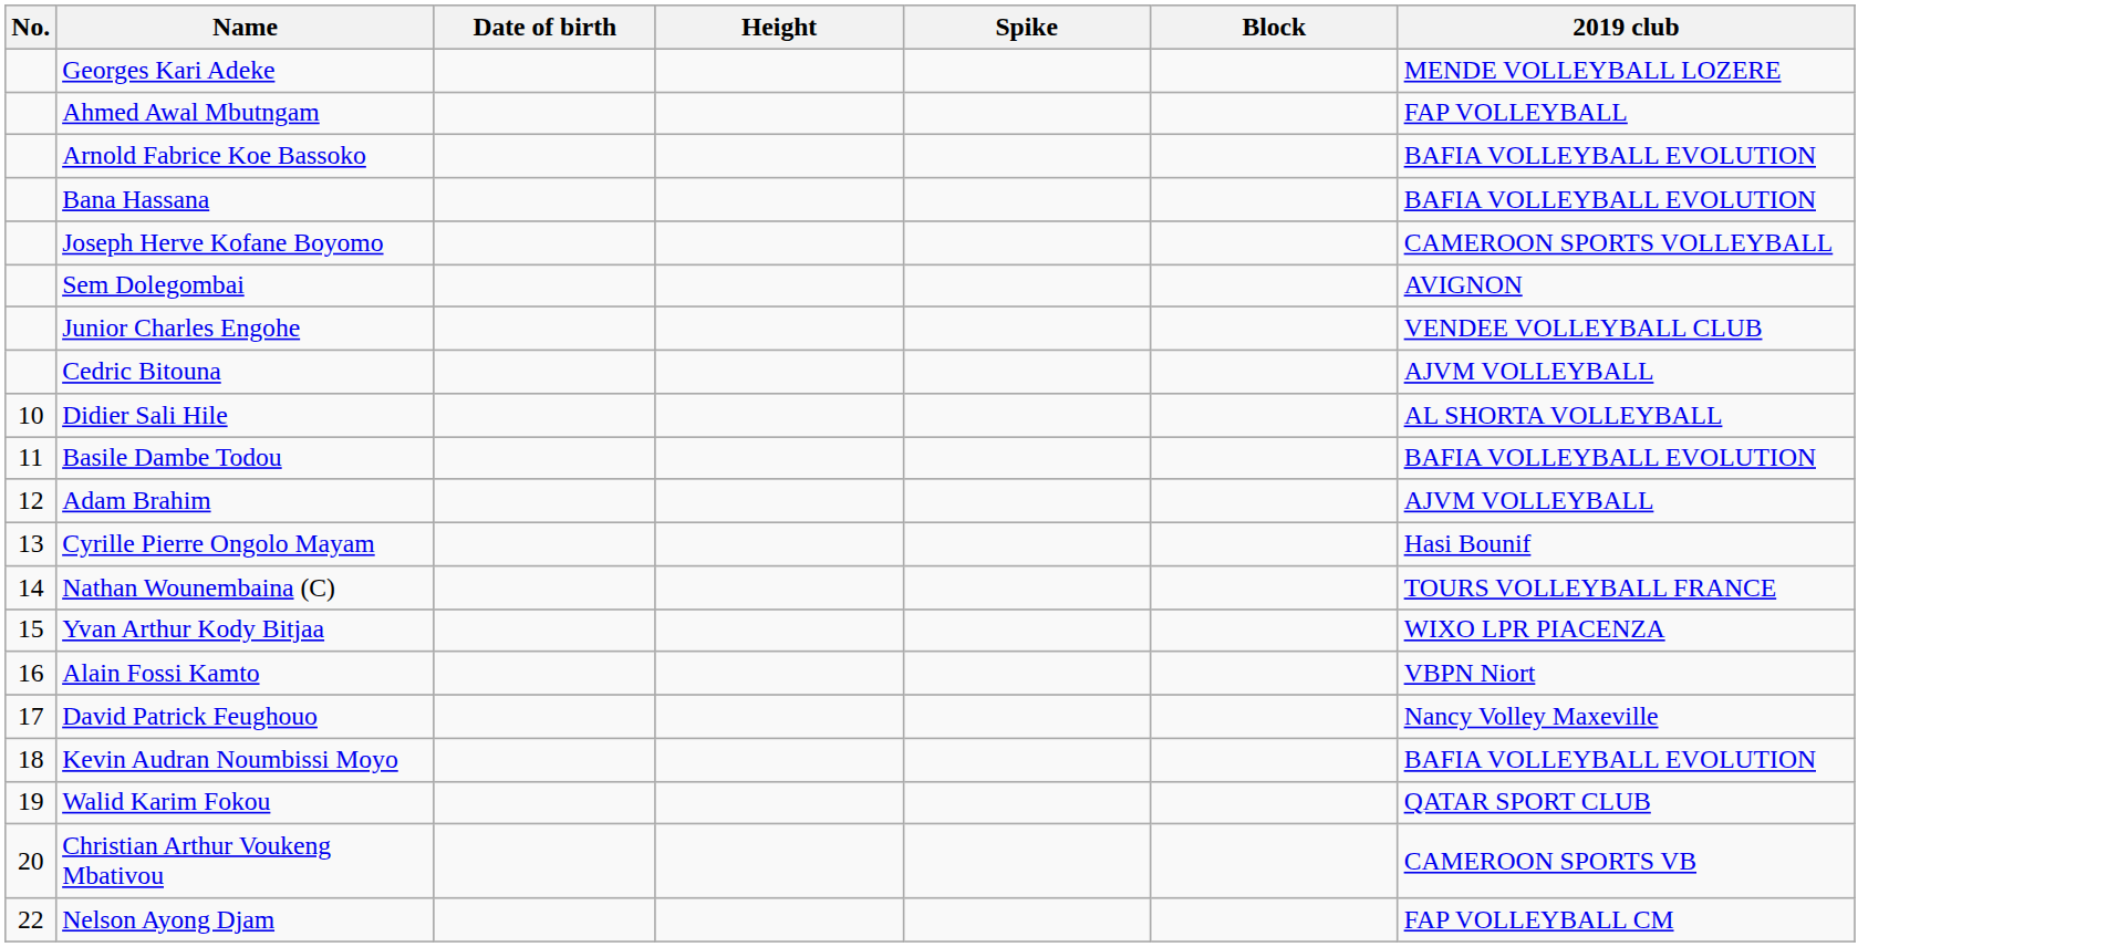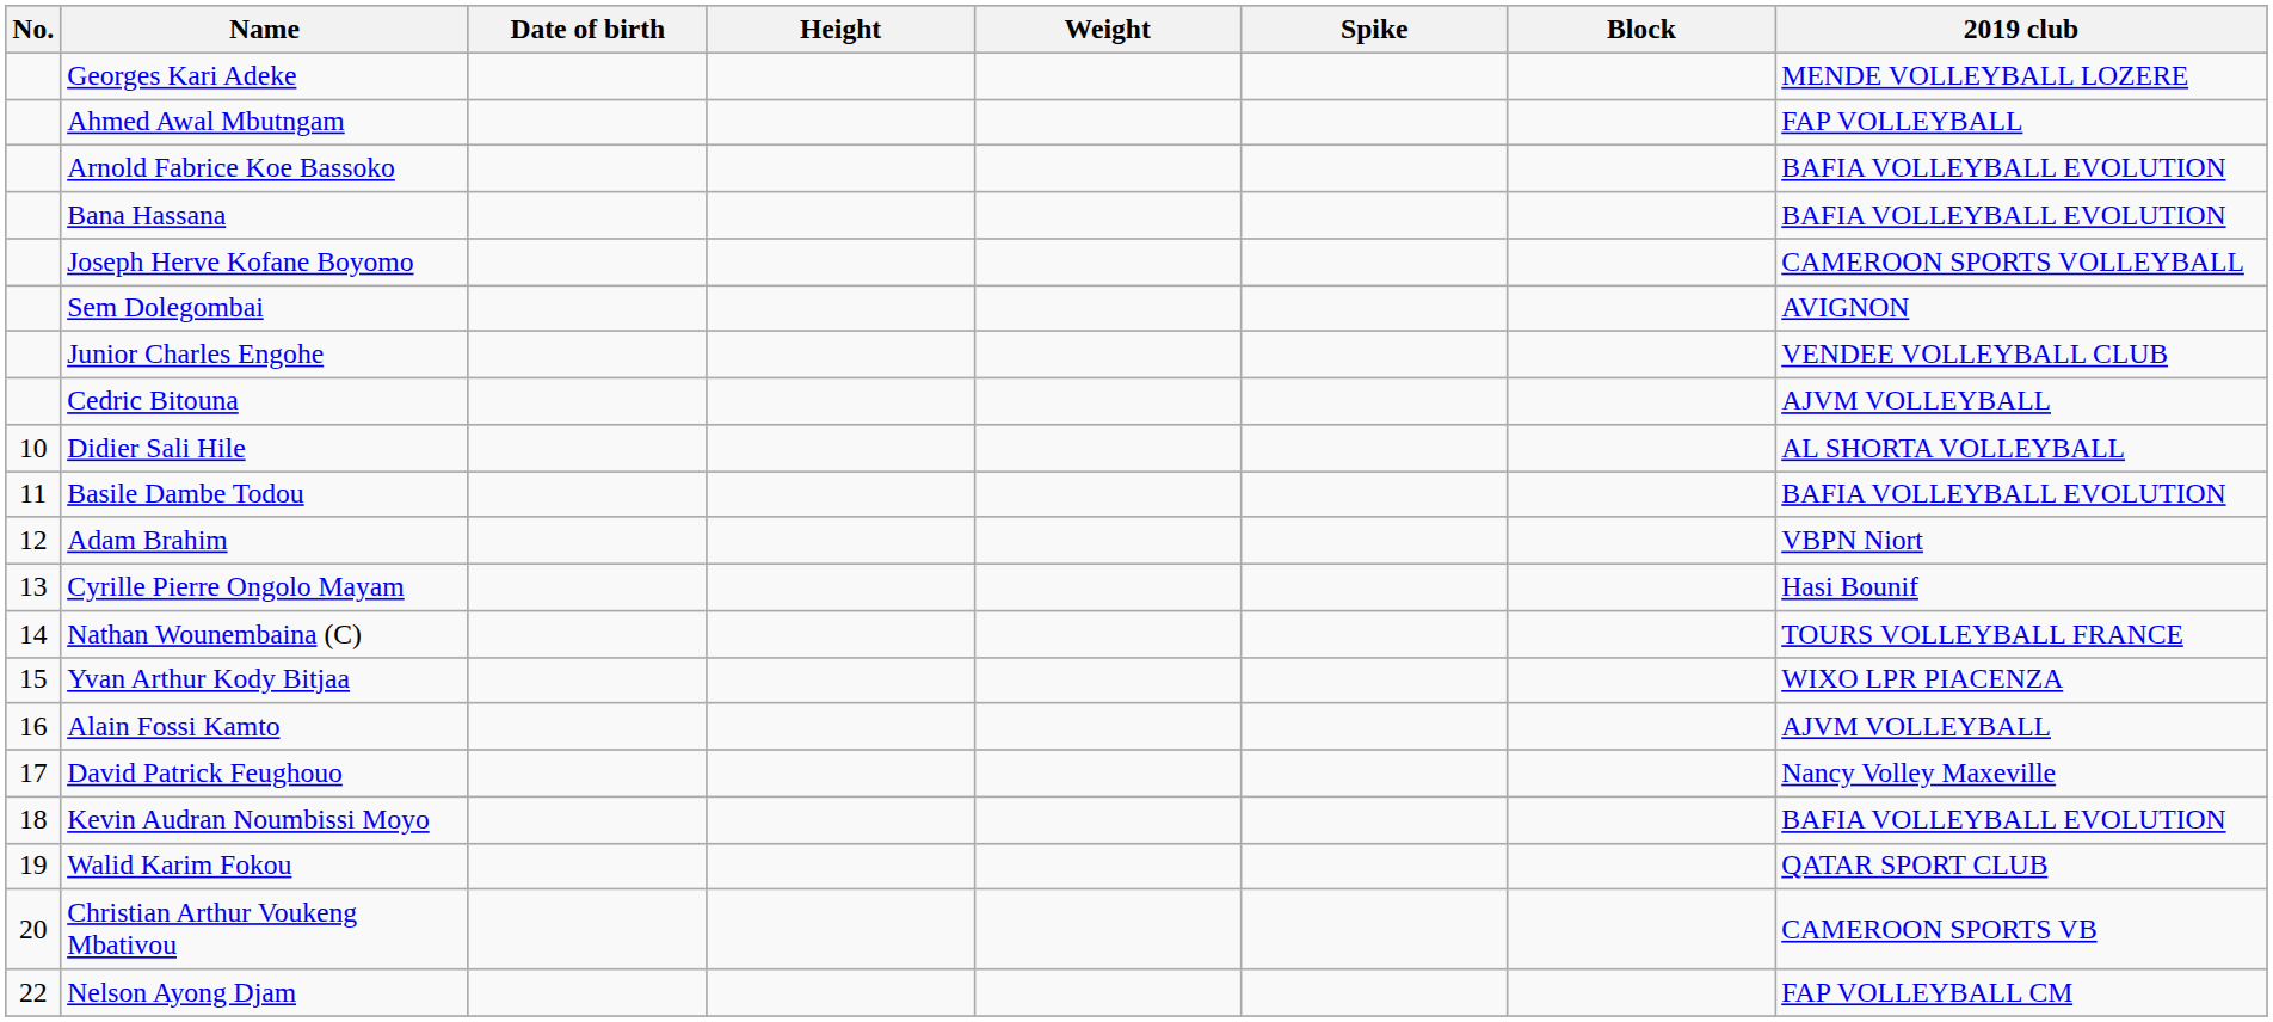+ column: Weight
Adam Brahim | 2019 club: AJVM VOLLEYBALL -> VBPN Niort
Alain Fossi Kamto | 2019 club: VBPN Niort -> AJVM VOLLEYBALL
